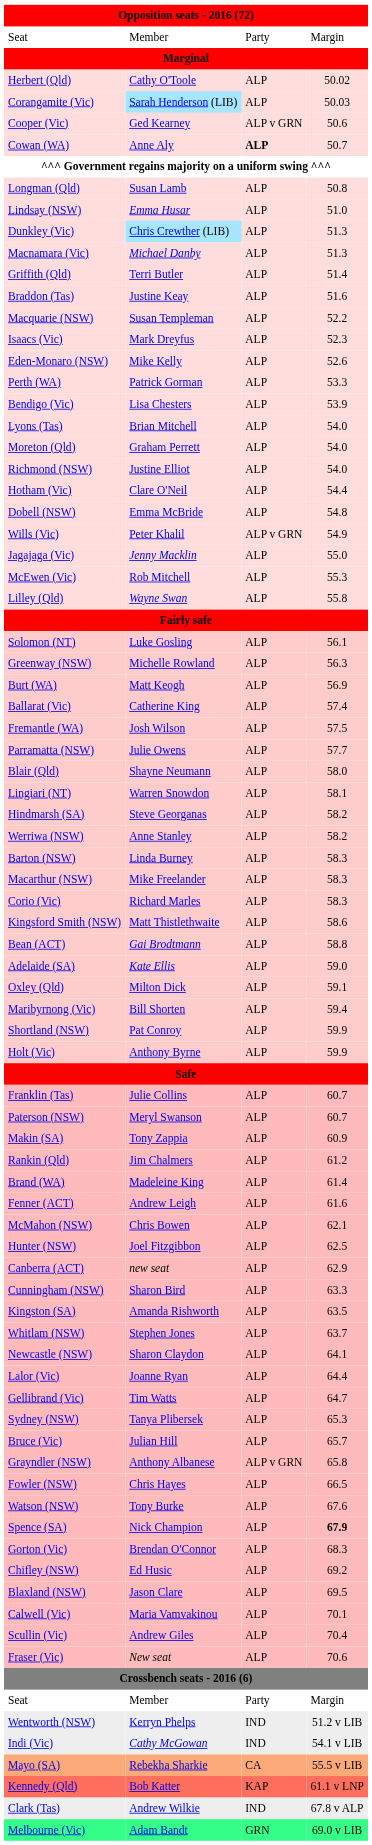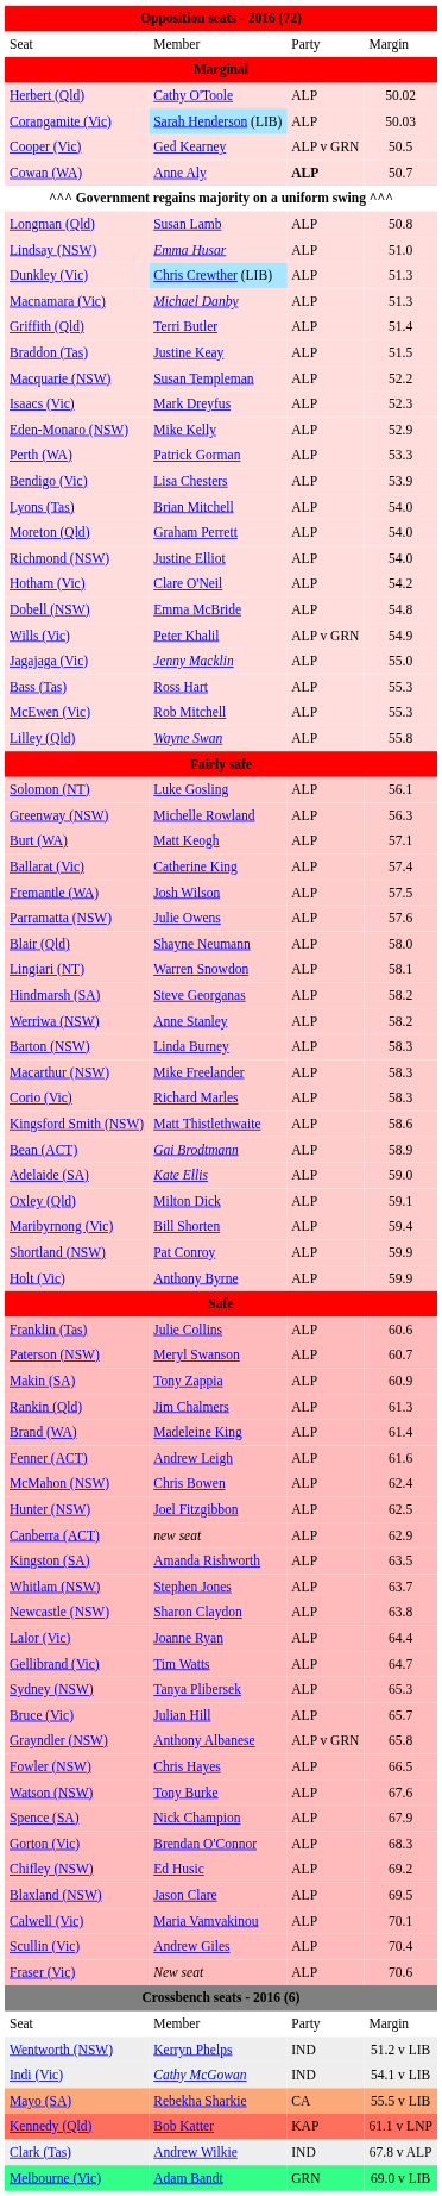Cooper (Vic) | column 4: 50.6 -> 50.5
Braddon (Tas) | column 4: 51.6 -> 51.5
Eden-Monaro (NSW) | column 4: 52.6 -> 52.9
Hotham (Vic) | column 4: 54.4 -> 54.2
+ row: Bass (Tas) | Ross Hart | ALP | 55.3
Burt (WA) | column 4: 56.9 -> 57.1
Parramatta (NSW) | column 4: 57.7 -> 57.6
Bean (ACT) | column 4: 58.8 -> 58.9
Franklin (Tas) | column 4: 60.7 -> 60.6
Rankin (Qld) | column 4: 61.2 -> 61.3
McMahon (NSW) | column 4: 62.1 -> 62.4
- row: Cunningham (NSW) | Sharon Bird | ALP | 63.3
Newcastle (NSW) | column 4: 64.1 -> 63.8
Spence (SA) | column 4: bold -> normal
